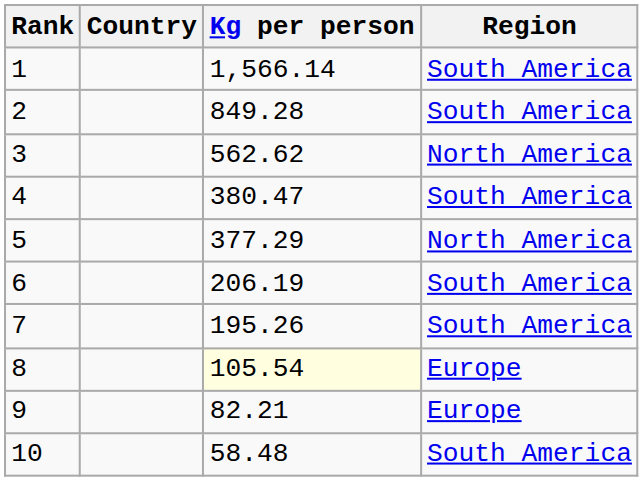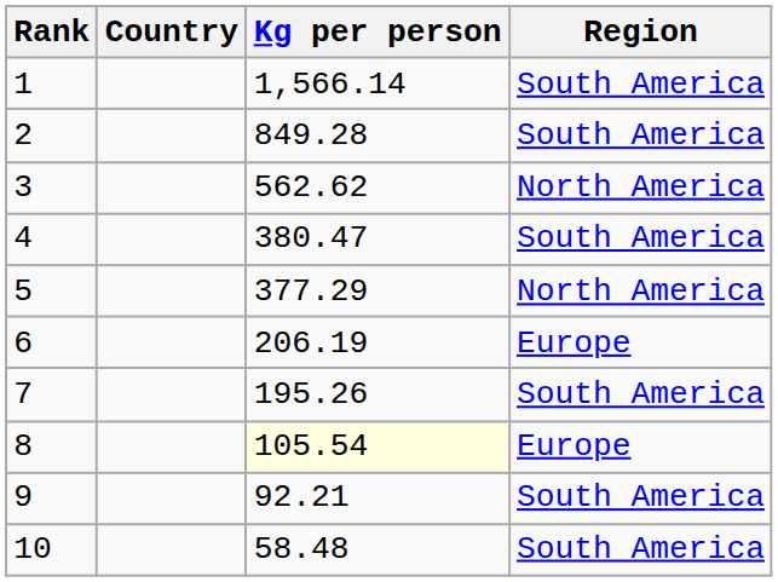6 | Region: South America -> Europe
9 | Kg per person: 82.21 -> 92.21
9 | Region: Europe -> South America
